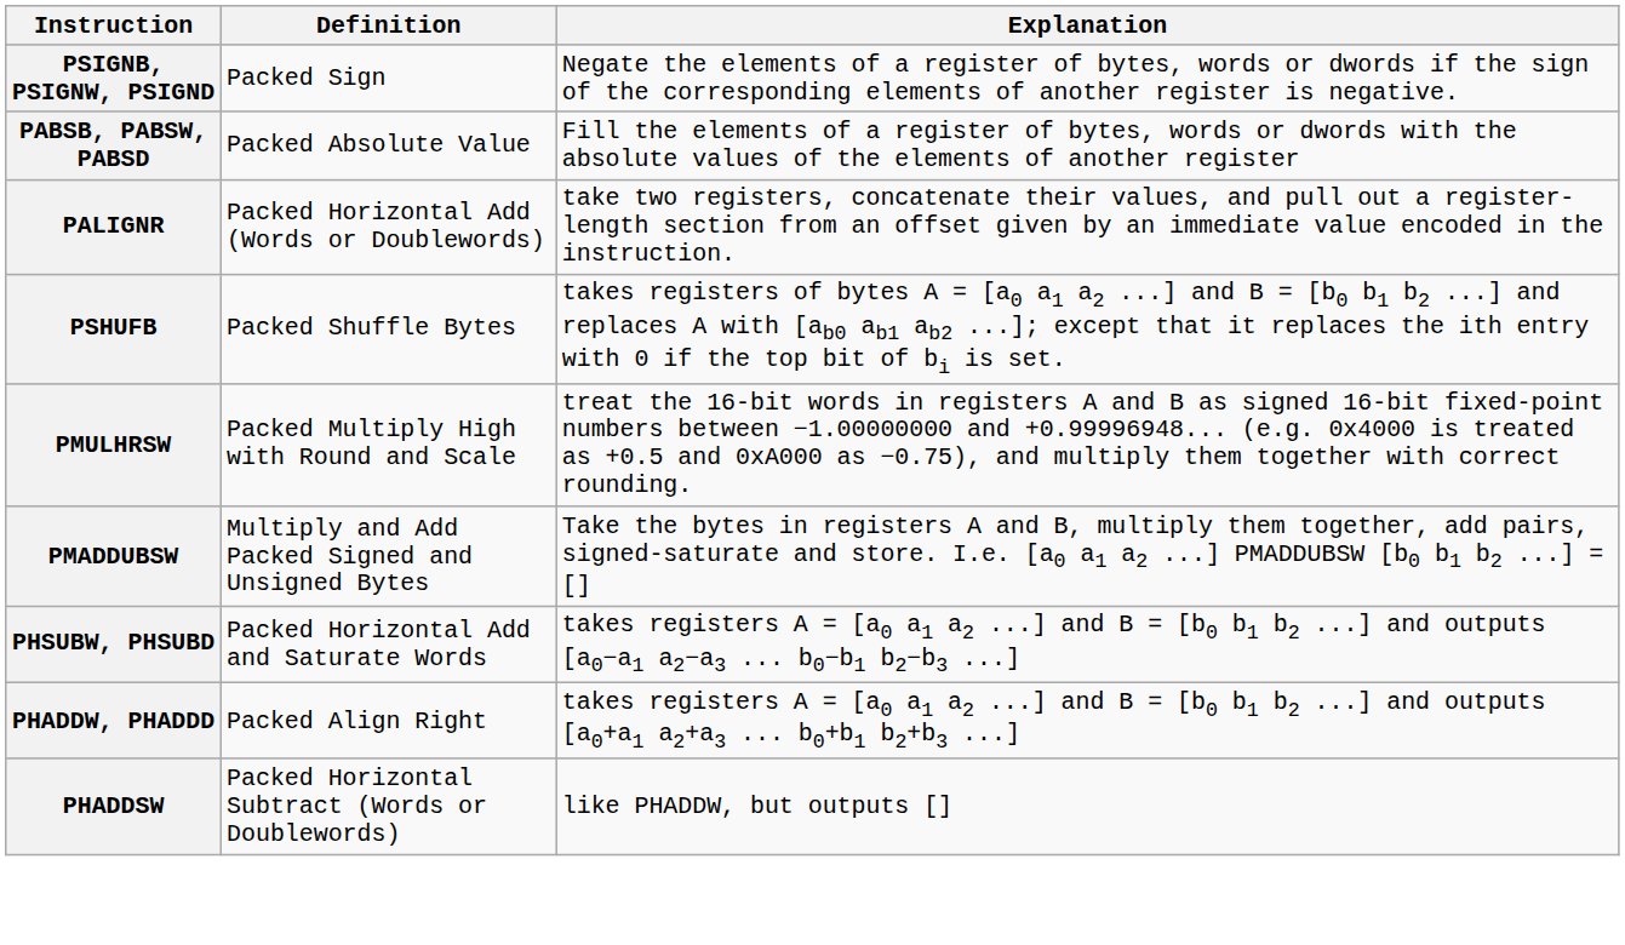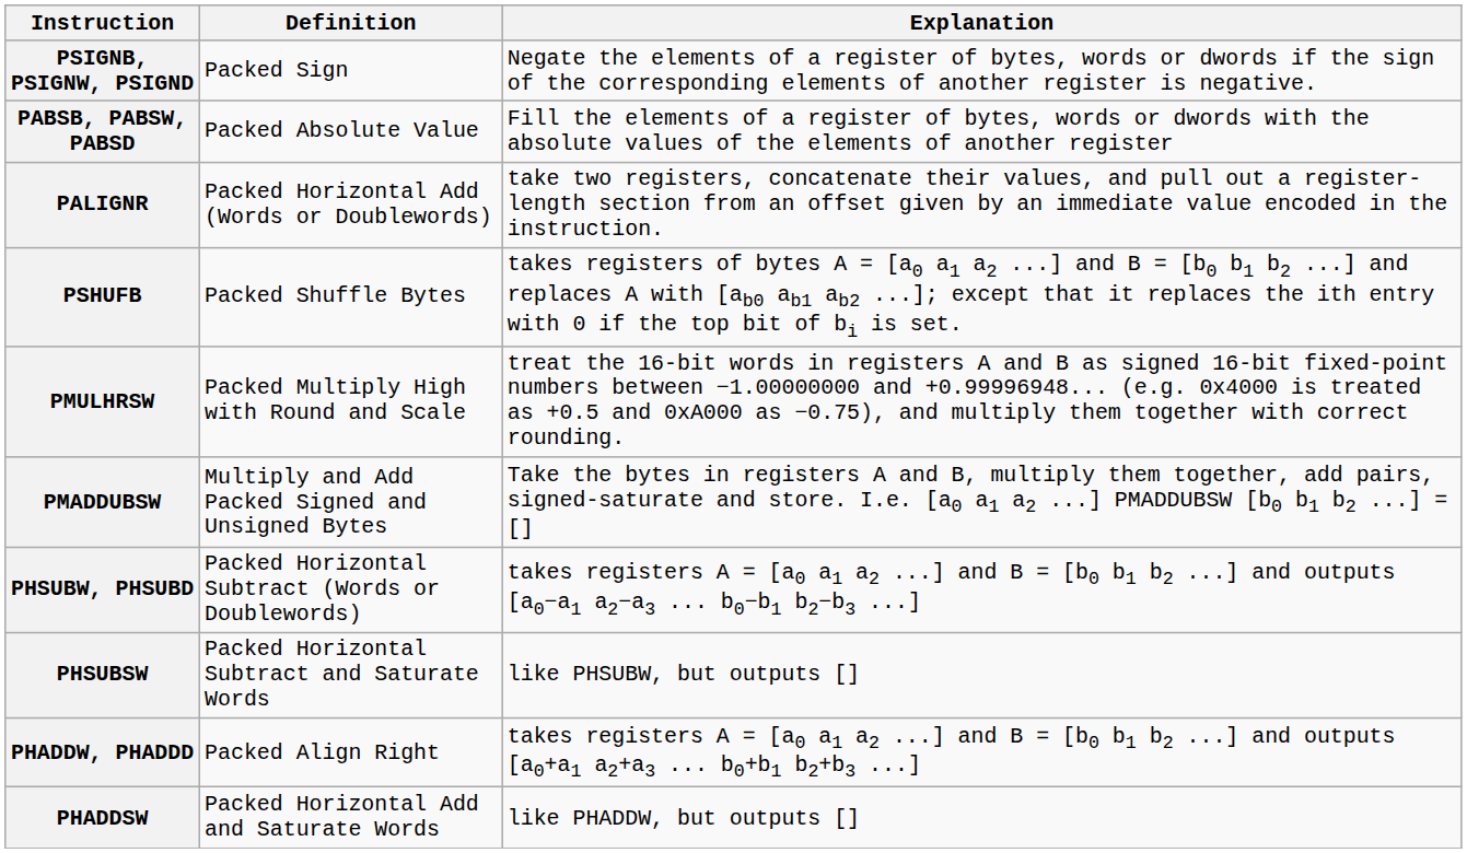PHSUBW, PHSUBD | Definition: Packed Horizontal Add and Saturate Words -> Packed Horizontal Subtract (Words or Doublewords)
+ row: PHSUBSW | Packed Horizontal Subtract and Saturate Words | like PHSUBW, but outputs []
PHADDSW | Definition: Packed Horizontal Subtract (Words or Doublewords) -> Packed Horizontal Add and Saturate Words
